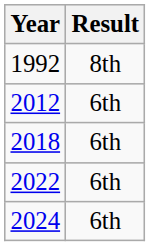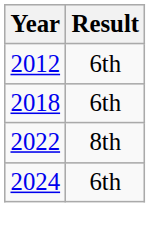- row: 1992 | 8th
2022 | Result: 6th -> 8th
